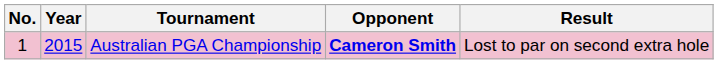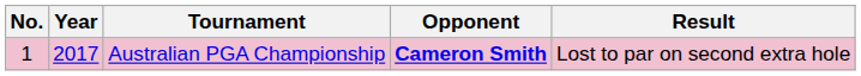Australian PGA Championship | Year: 2015 -> 2017
